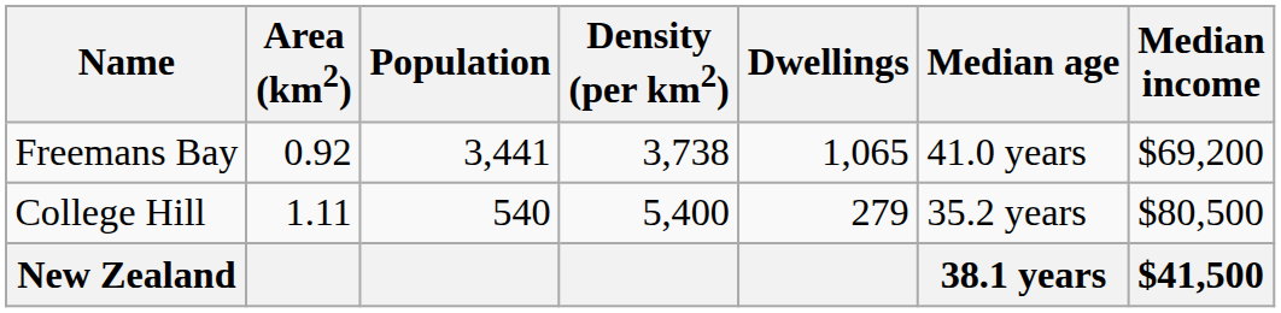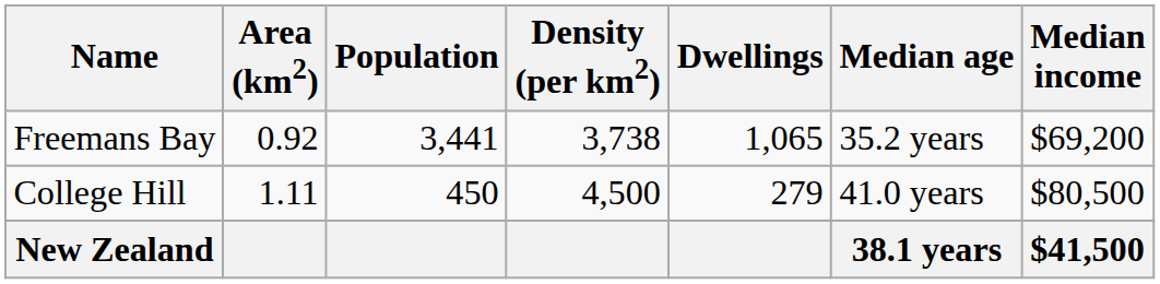Freemans Bay | Median age: 41.0 years -> 35.2 years
College Hill | Population: 540 -> 450
College Hill | Density (per km2): 5,400 -> 4,500
College Hill | Median age: 35.2 years -> 41.0 years
